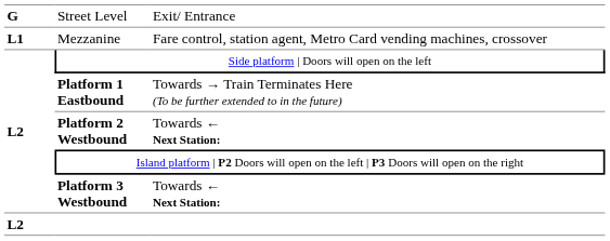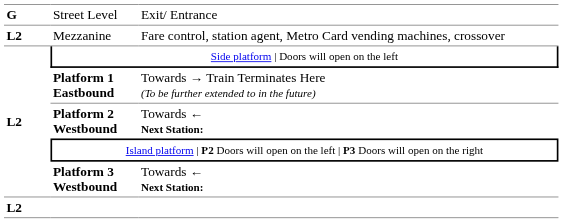Mezzanine | column 1: L1 -> L2
